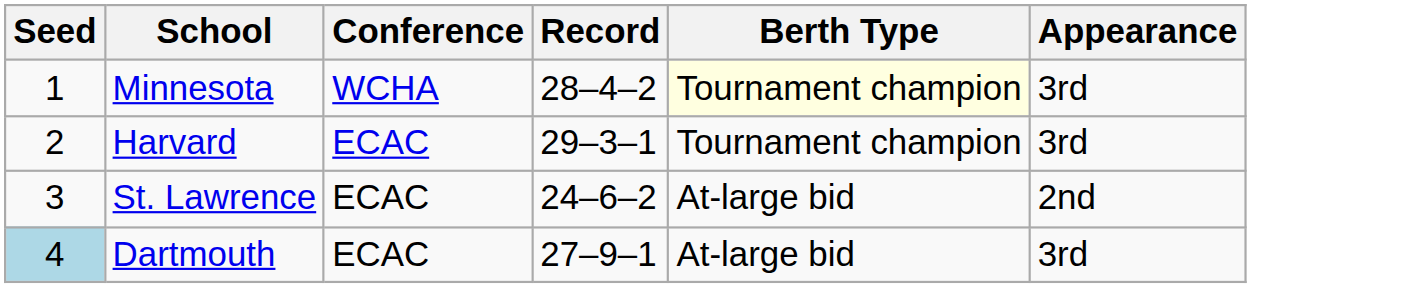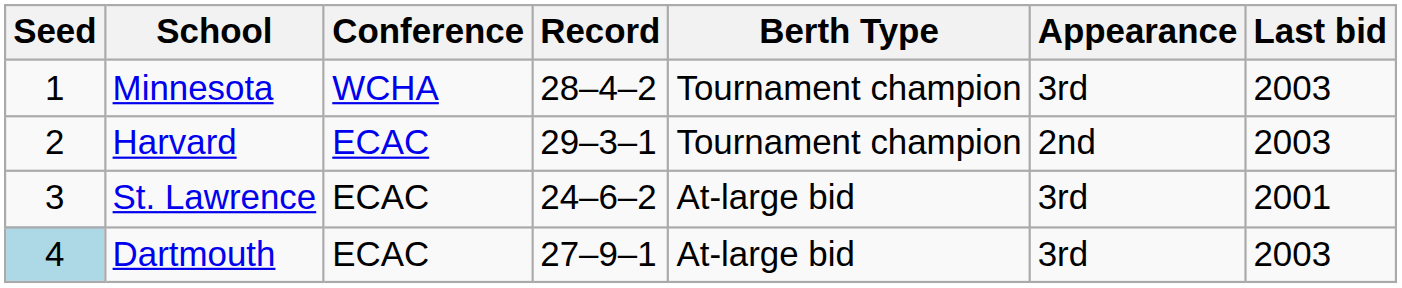+ column: Last bid | 2003 | 2003 | 2001 | 2003
Minnesota | Berth Type: lightyellow background -> no background
Harvard | Appearance: 3rd -> 2nd
St. Lawrence | Appearance: 2nd -> 3rd
